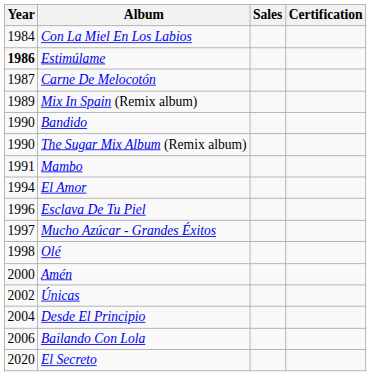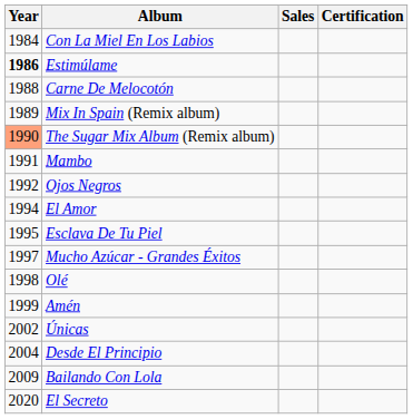Carne De Melocotón | Year: 1987 -> 1988
- row: 1990 | Bandido
The Sugar Mix Album (Remix album) | Year: no background -> lightsalmon background
+ row: 1992 | Ojos Negros
Esclava De Tu Piel | Year: 1996 -> 1995
Amén | Year: 2000 -> 1999
Bailando Con Lola | Year: 2006 -> 2009
